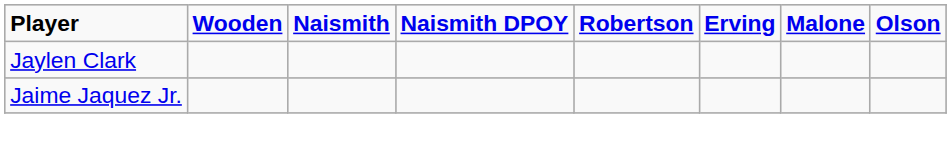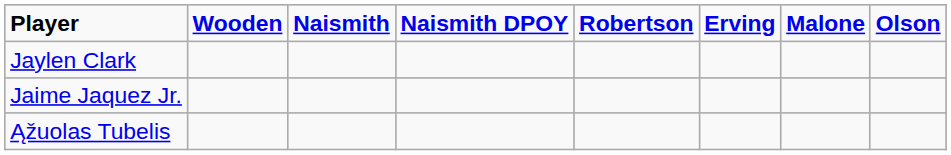+ row: Ąžuolas Tubelis
